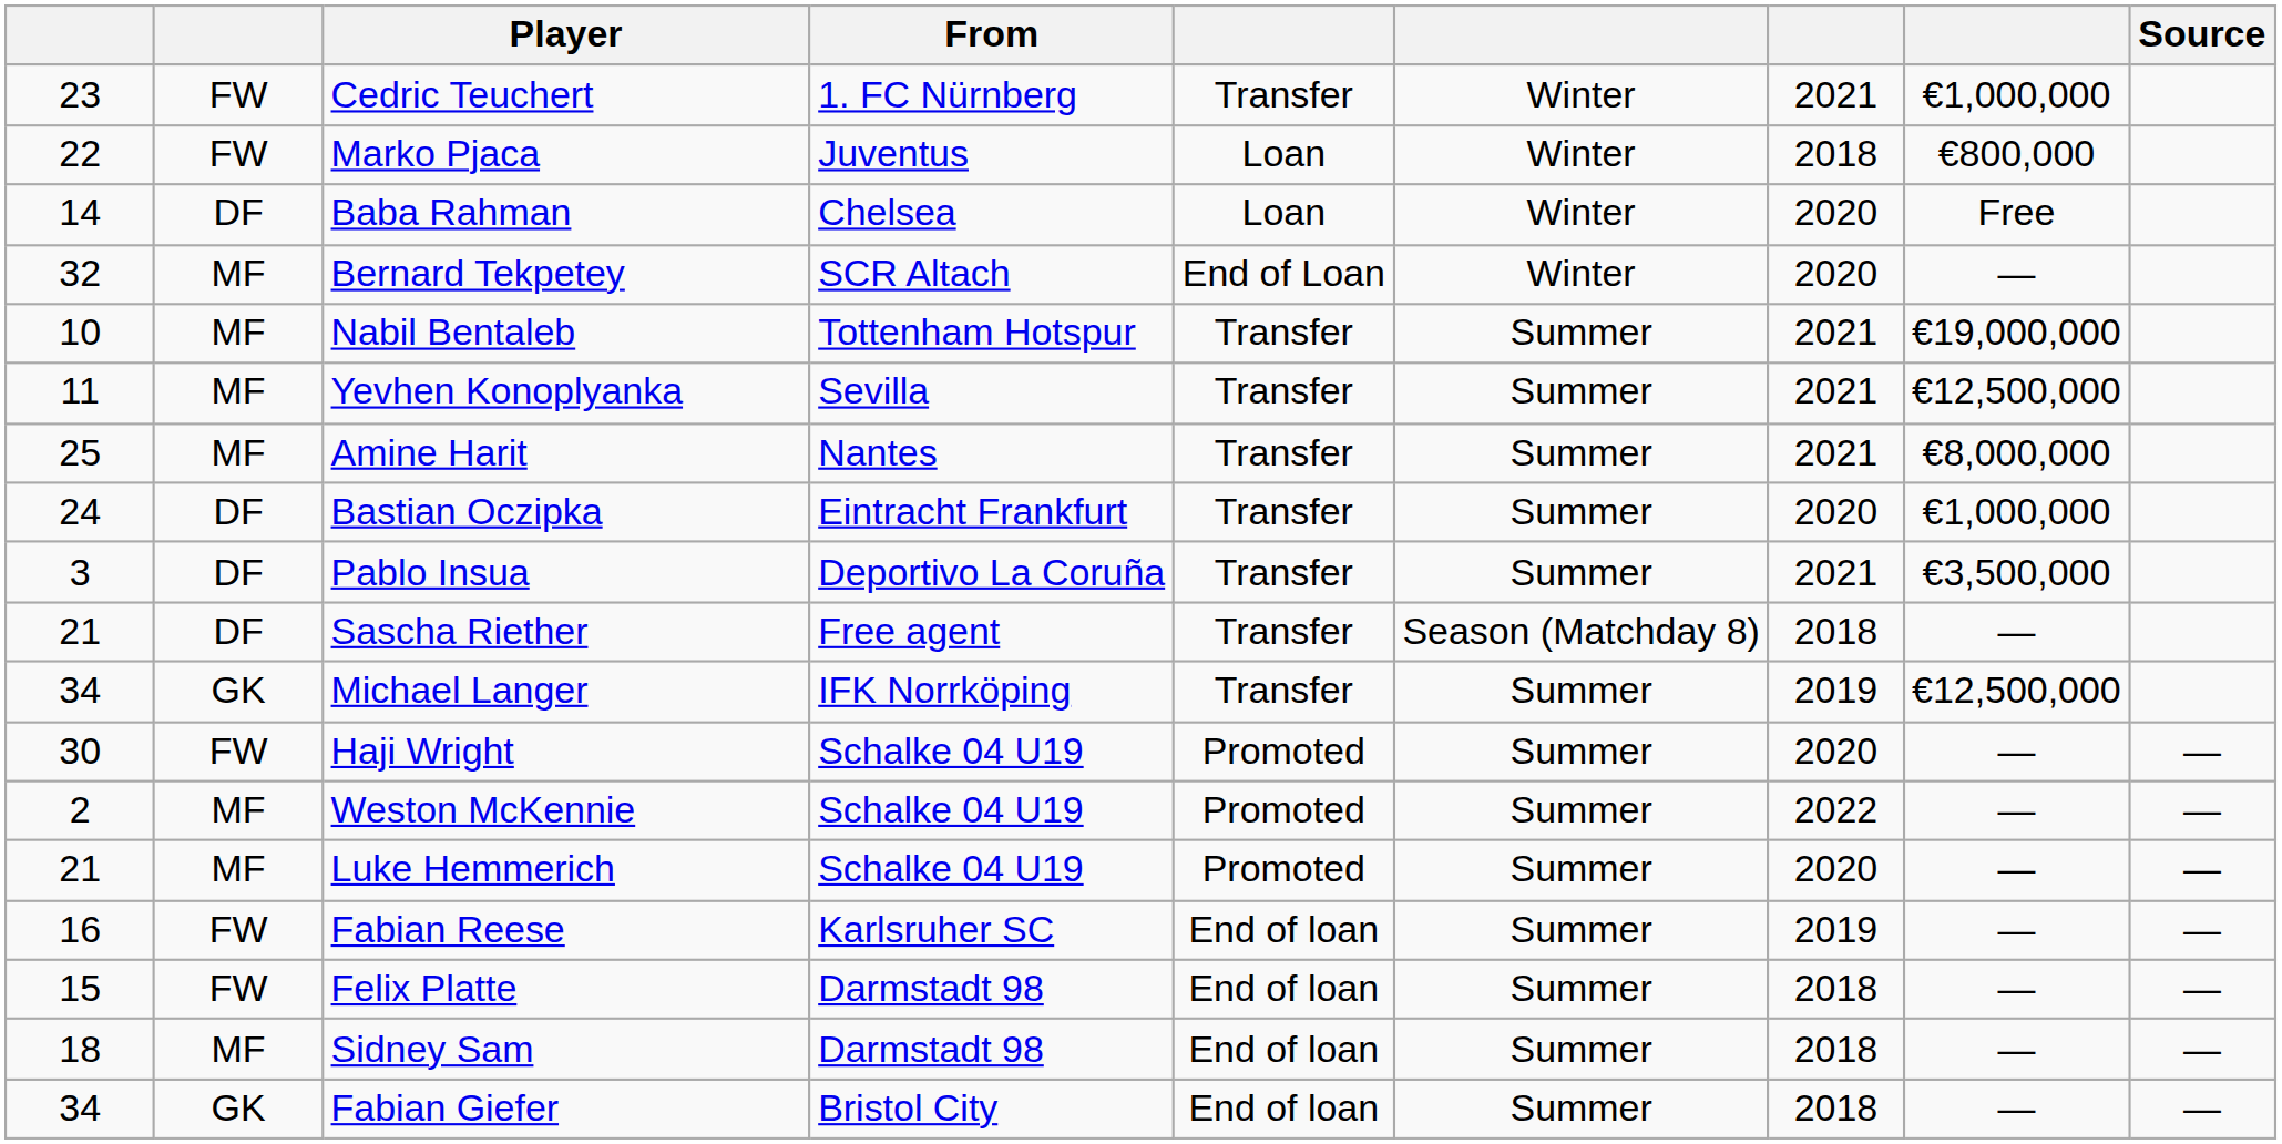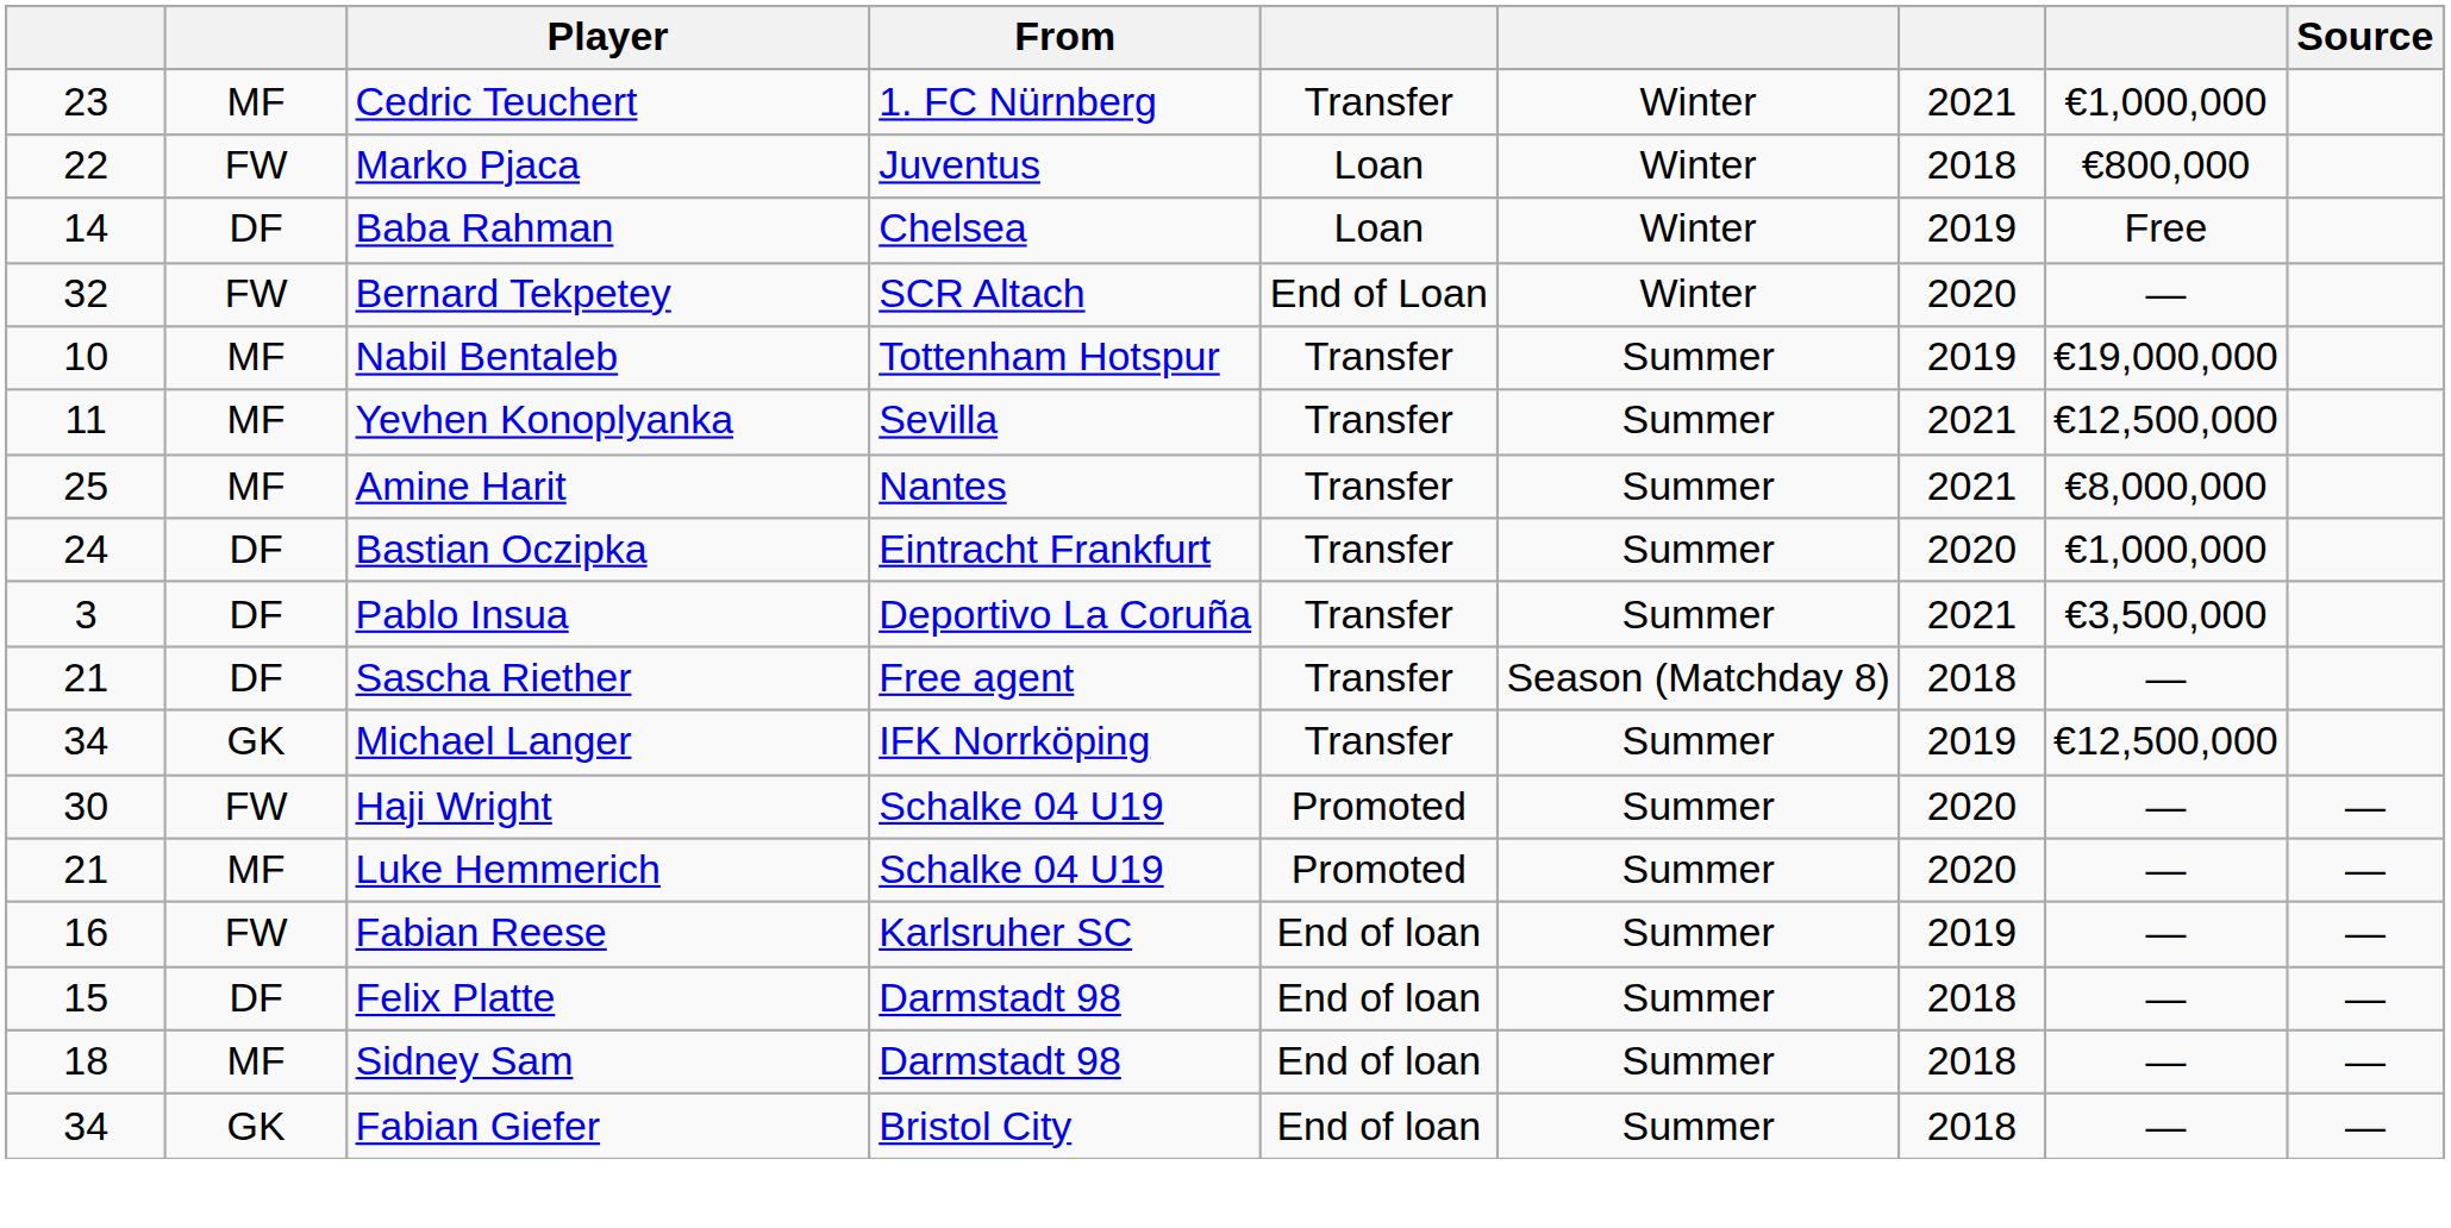Cedric Teuchert | column 2: FW -> MF
Baba Rahman | column 7: 2020 -> 2019
Bernard Tekpetey | column 2: MF -> FW
Nabil Bentaleb | column 7: 2021 -> 2019
- row: 2 | MF | Weston McKennie | Schalke 04 U19 | Promoted | Summer | 2022 | — | —
Felix Platte | column 2: FW -> DF
